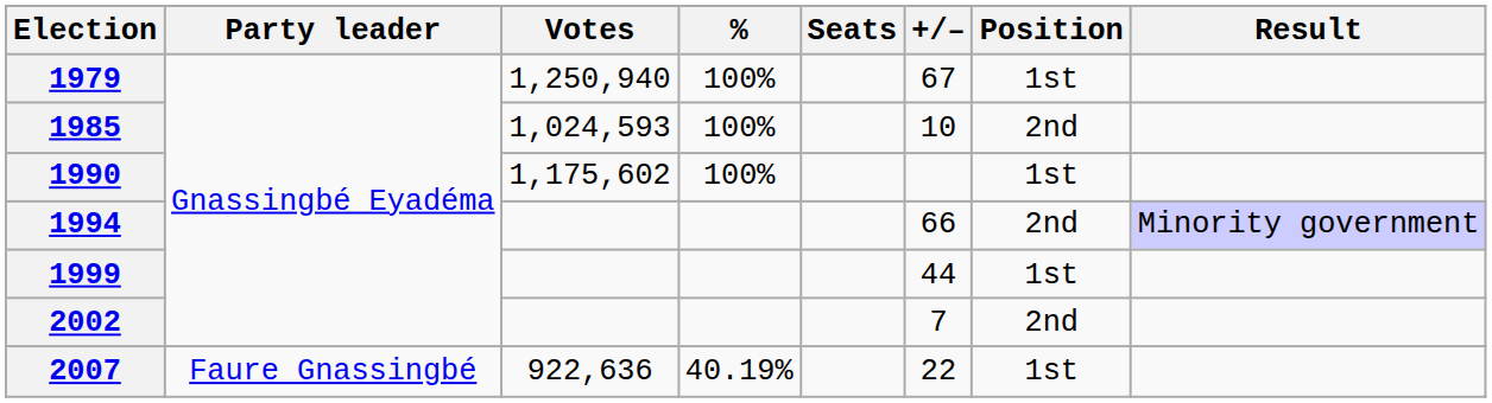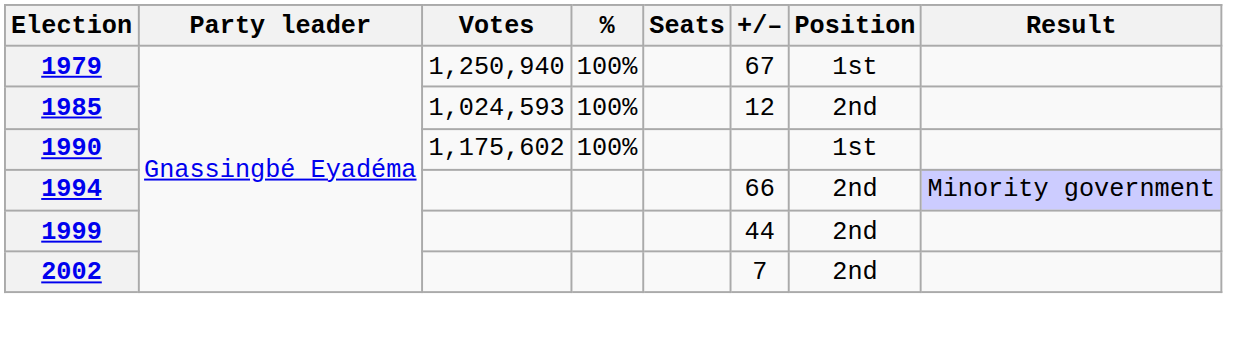1985 | +/–: 10 -> 12
1999 | Position: 1st -> 2nd
- row: 2007 | Faure Gnassingbé | 922,636 | 40.19% | 22 | 1st
